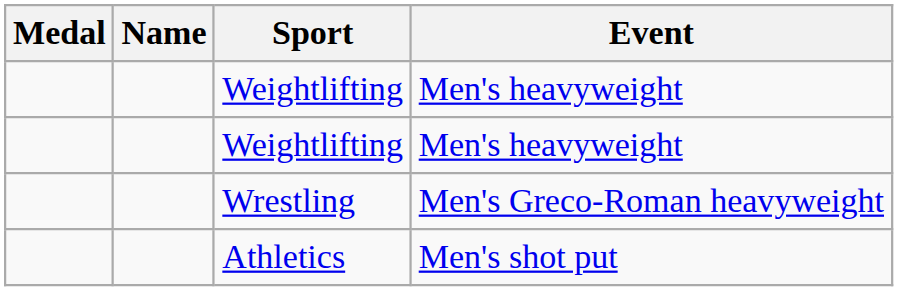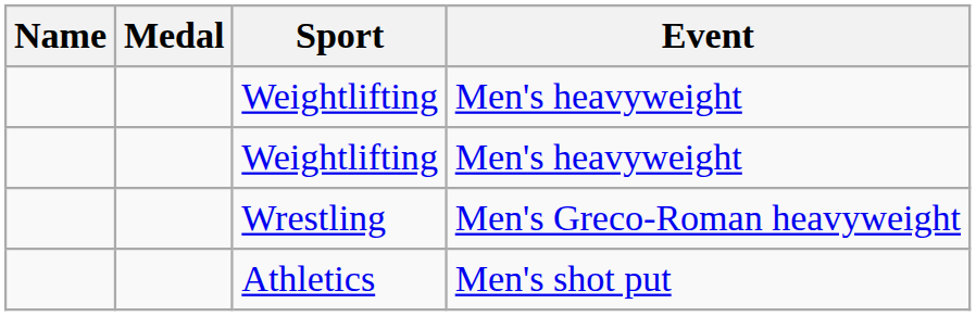columns swapped: Medal <-> Name
